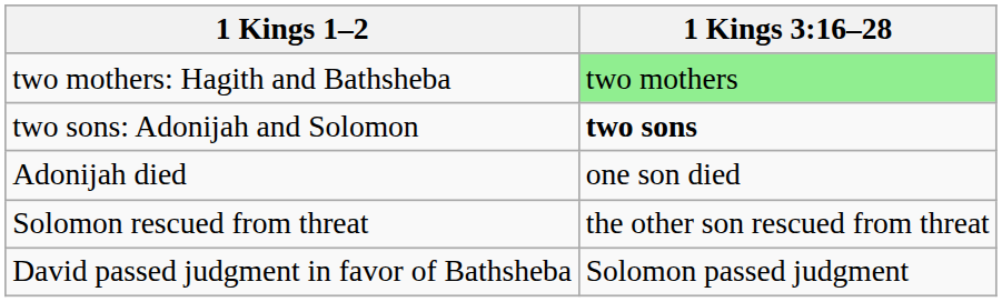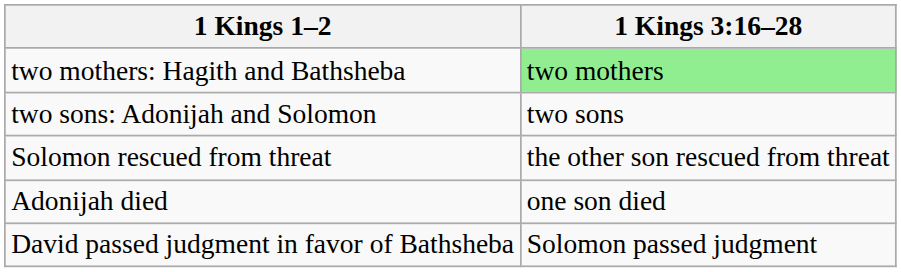two sons: Adonijah and Solomon | 1 Kings 3:16–28: bold -> normal
rows swapped: Adonijah died <-> Solomon rescued from threat
